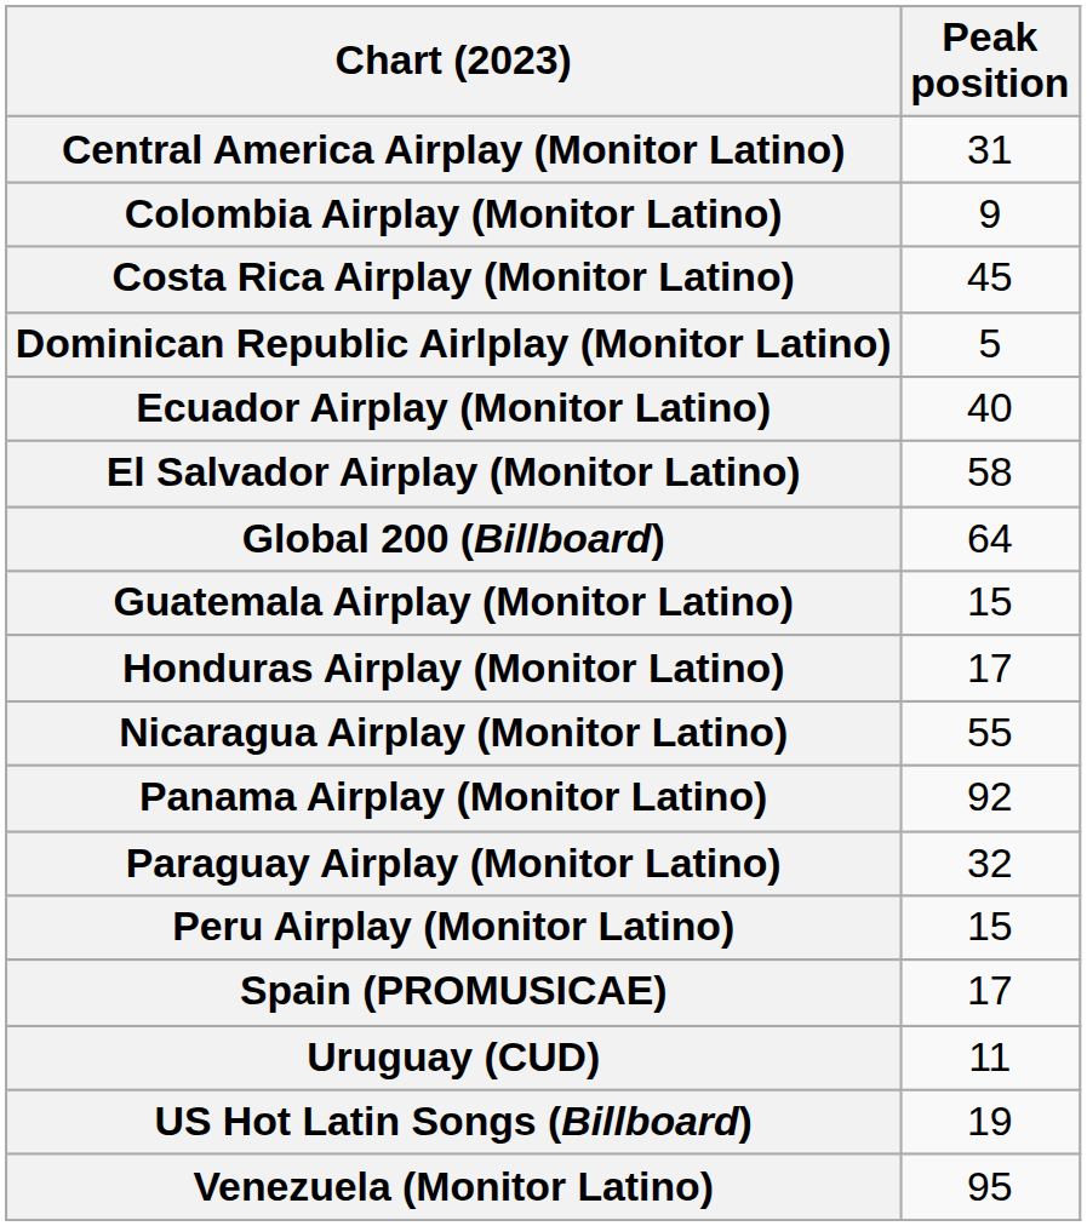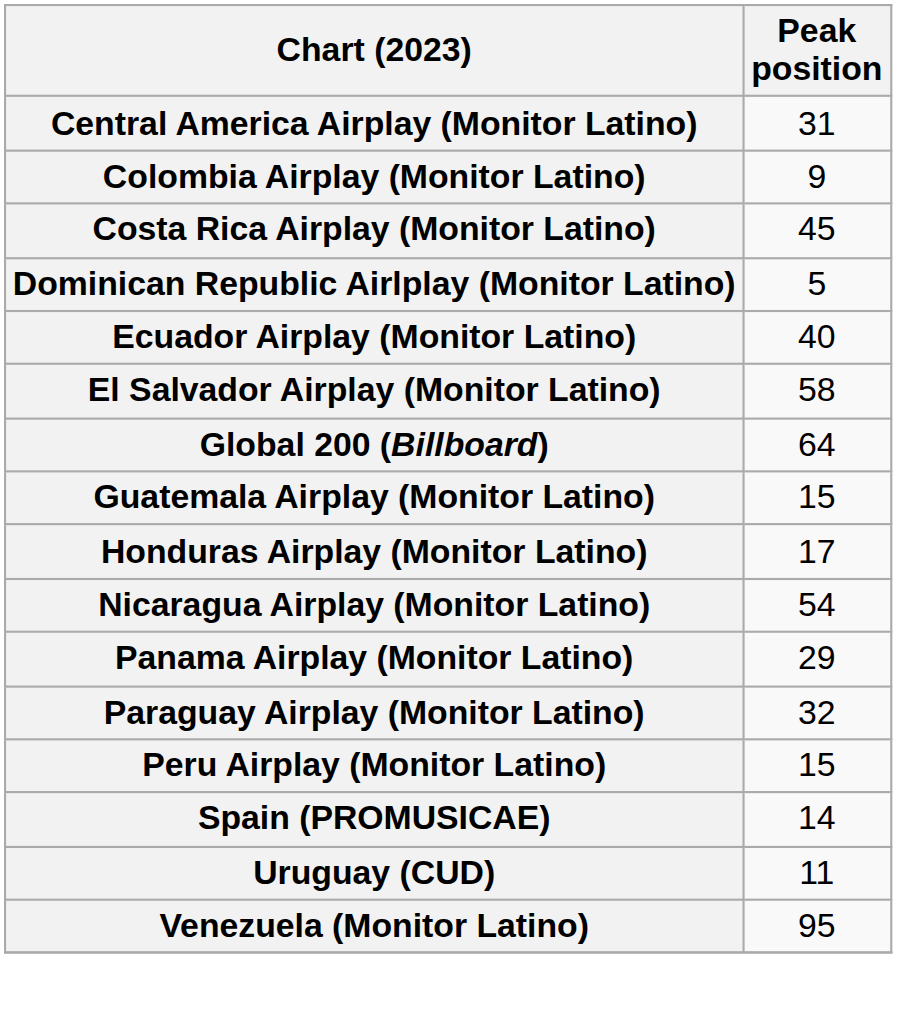Nicaragua Airplay (Monitor Latino) | Peak position: 55 -> 54
Panama Airplay (Monitor Latino) | Peak position: 92 -> 29
Spain (PROMUSICAE) | Peak position: 17 -> 14
- row: US Hot Latin Songs (Billboard) | 19
